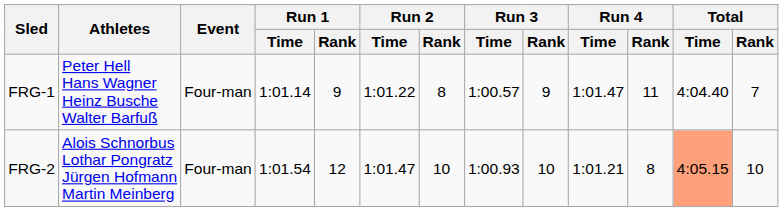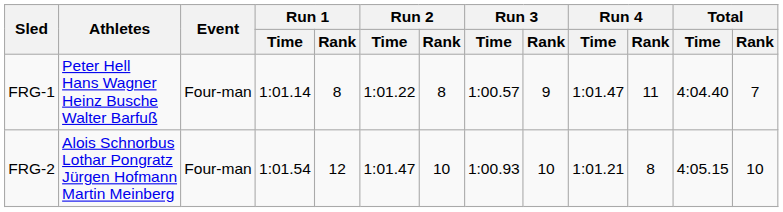FRG-1 | Run 1 / Rank: 9 -> 8
FRG-2 | Total / Time: lightsalmon background -> no background
